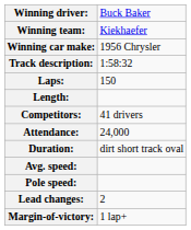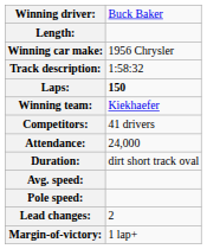rows swapped: Winning team: <-> Length:
Laps: | column 2: normal -> bold
